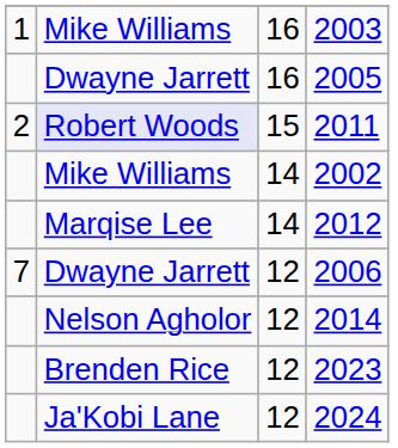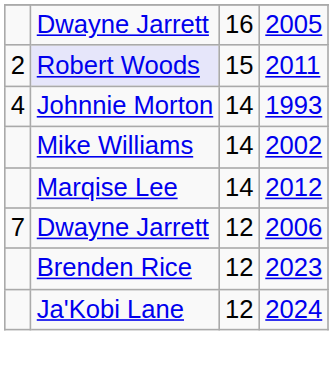- row: 1 | Mike Williams | 16 | 2003
+ row: 4 | Johnnie Morton | 14 | 1993
- row: Nelson Agholor | 12 | 2014
